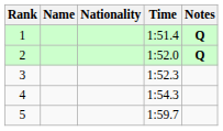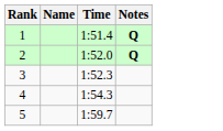- column: Nationality
